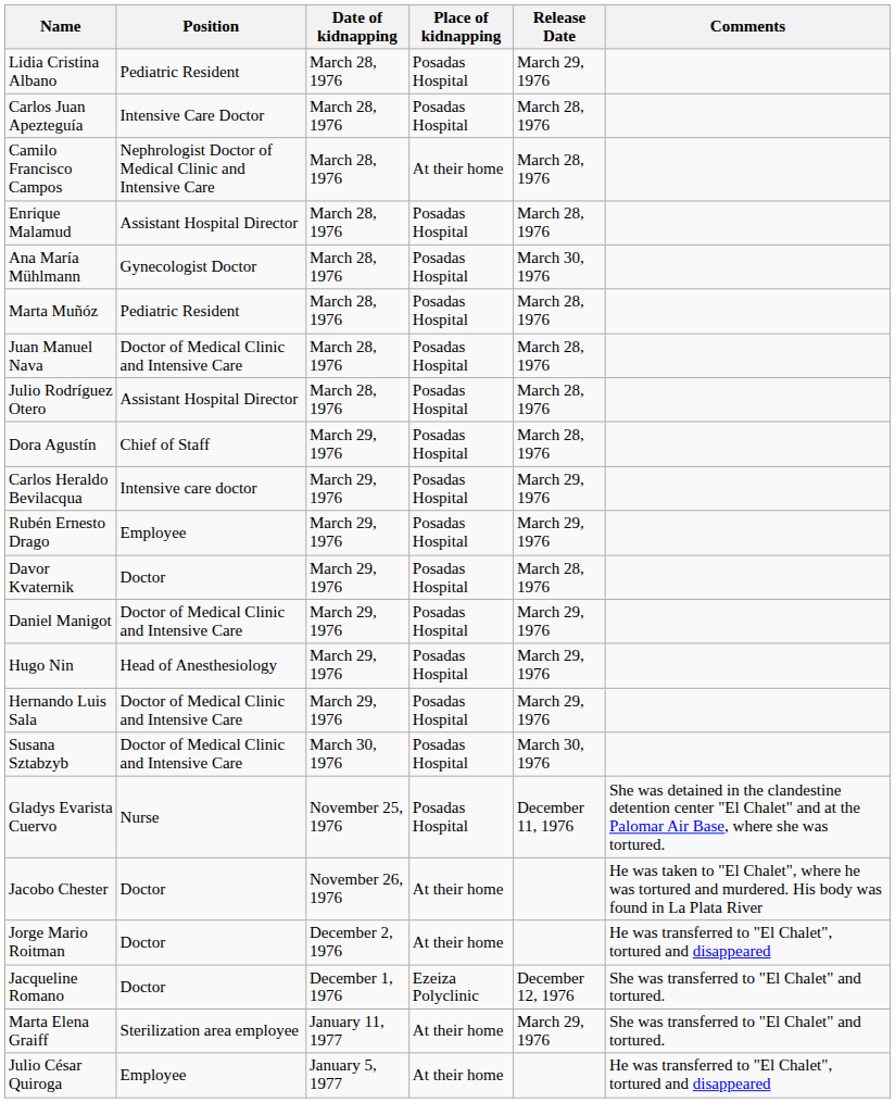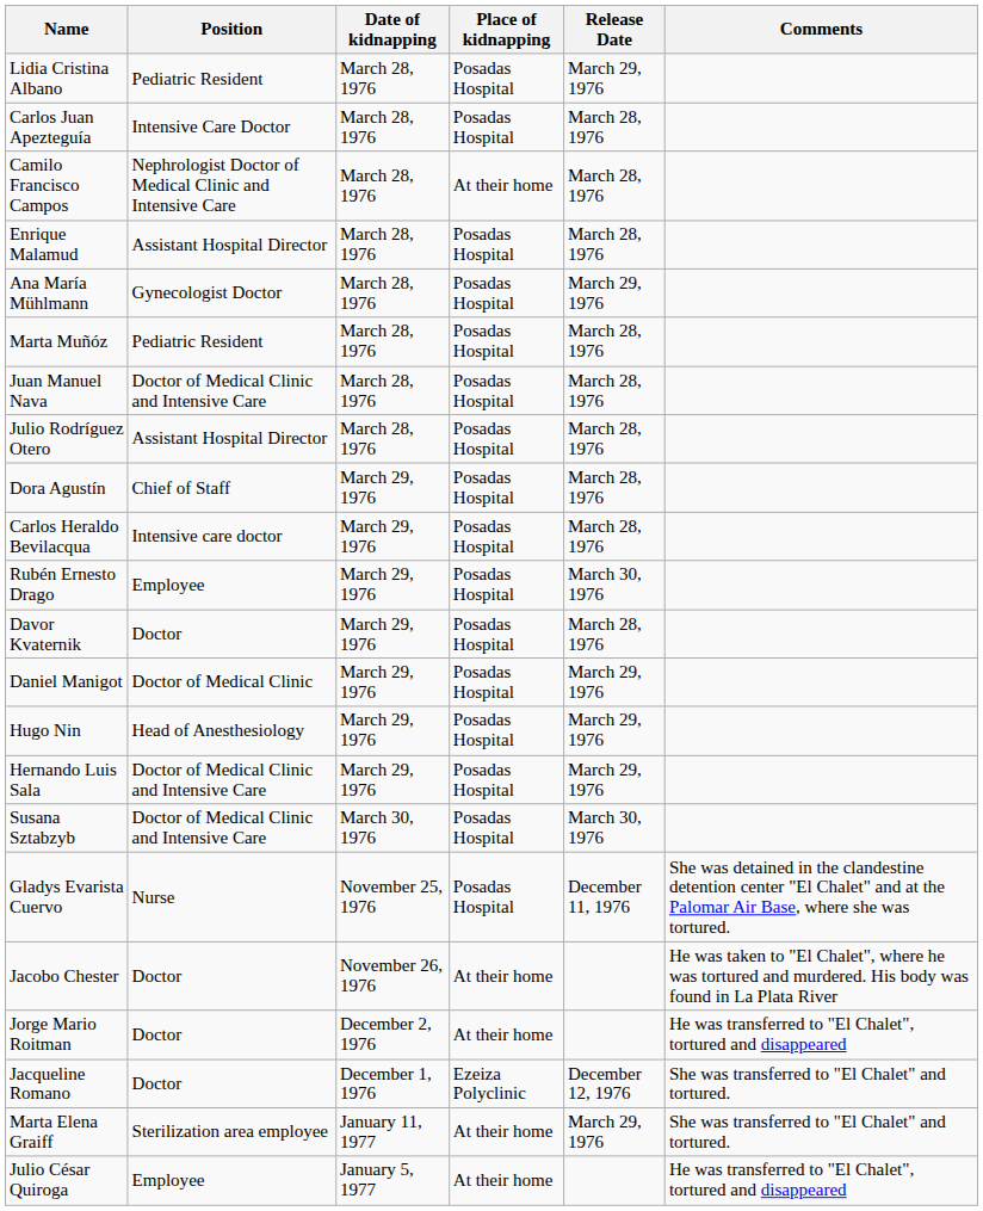Ana María Mühlmann | Release Date: March 30, 1976 -> March 29, 1976
Carlos Heraldo Bevilacqua | Release Date: March 29, 1976 -> March 28, 1976
Rubén Ernesto Drago | Release Date: March 29, 1976 -> March 30, 1976
Daniel Manigot | Position: Doctor of Medical Clinic and Intensive Care -> Doctor of Medical Clinic
